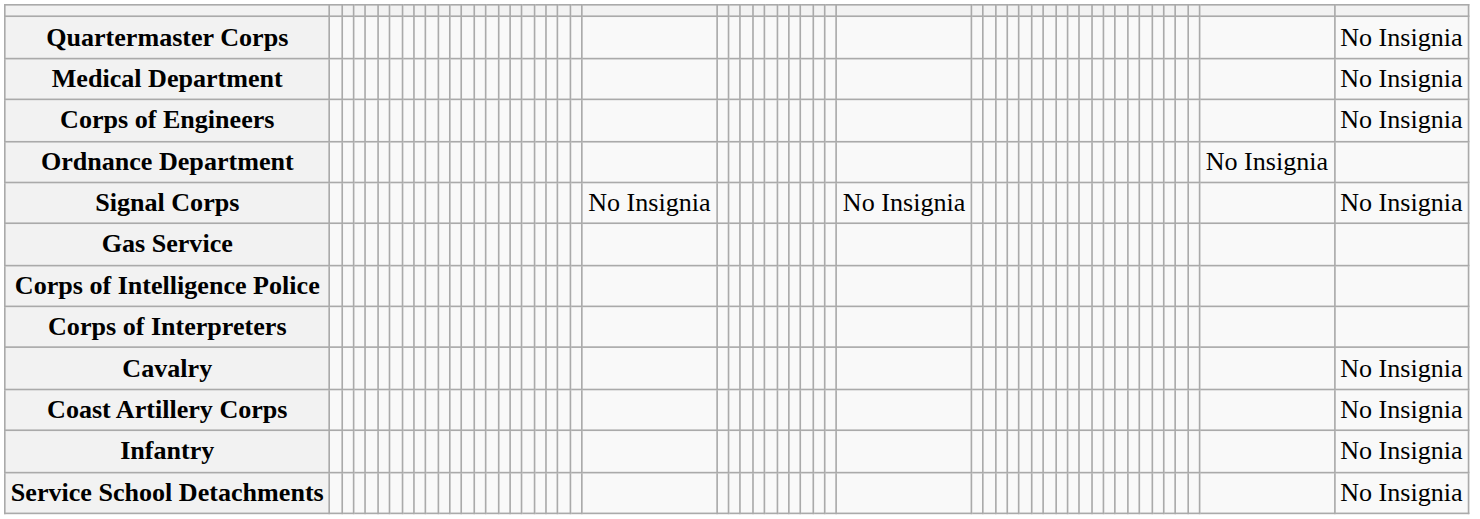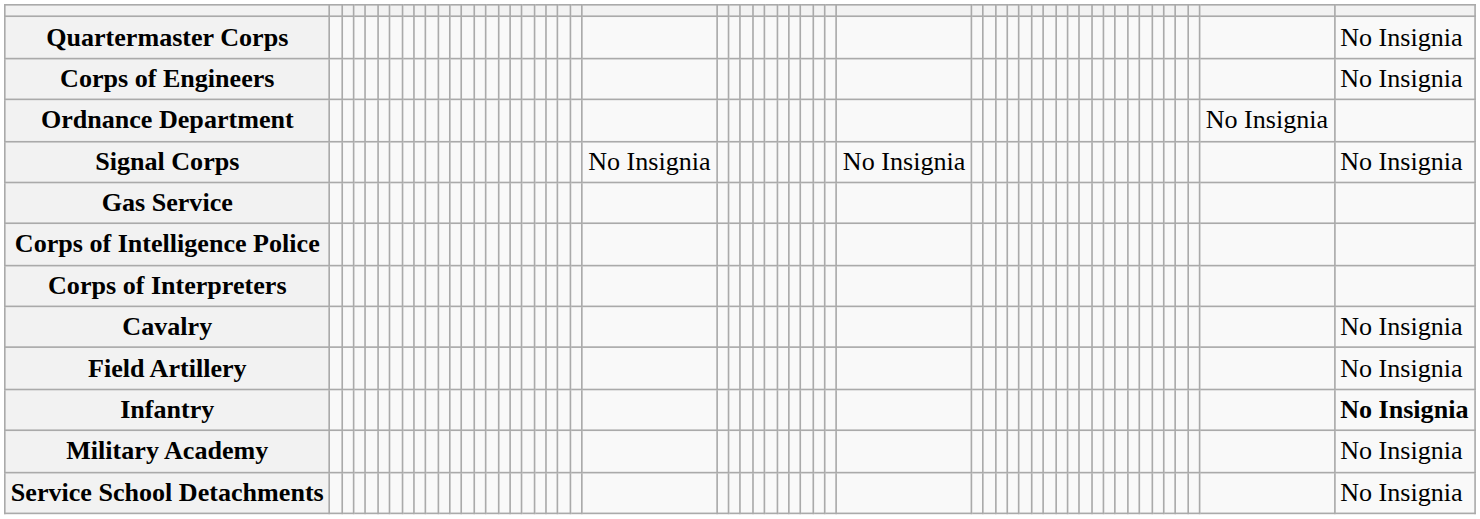- row: Medical Department | No Insignia
+ row: Field Artillery | No Insignia
- row: Coast Artillery Corps | No Insignia
Infantry | column 55: normal -> bold
+ row: Military Academy | No Insignia
